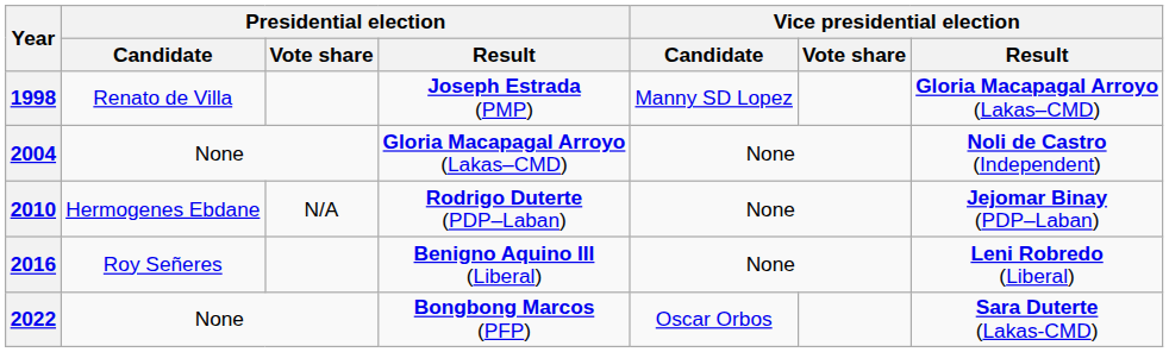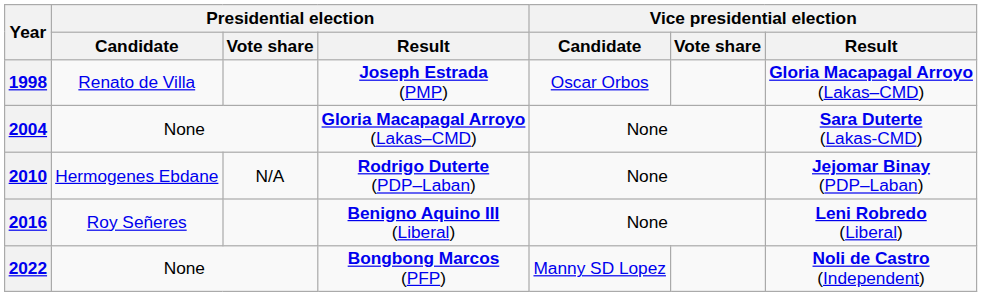1998 | Vice presidential election / Candidate: Manny SD Lopez -> Oscar Orbos
2004 | Vice presidential election / Result: Noli de Castro (Independent) -> Sara Duterte (Lakas-CMD)
2022 | Vice presidential election / Candidate: Oscar Orbos -> Manny SD Lopez
2022 | Vice presidential election / Result: Sara Duterte (Lakas-CMD) -> Noli de Castro (Independent)
